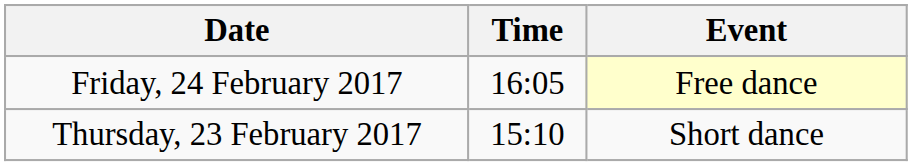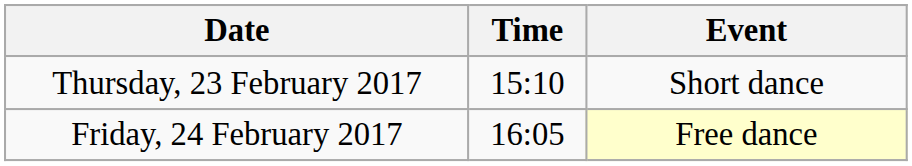rows swapped: Thursday, 23 February 2017 <-> Friday, 24 February 2017
